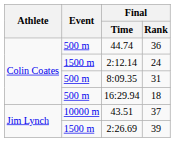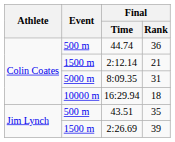2:12.14 | Final / Rank: 24 -> 21
8:09.35 | Event: 500 m -> 5000 m
16:29.94 | Event: 500 m -> 10000 m
43.51 | Event: 10000 m -> 500 m
43.51 | Final / Rank: 37 -> 35
